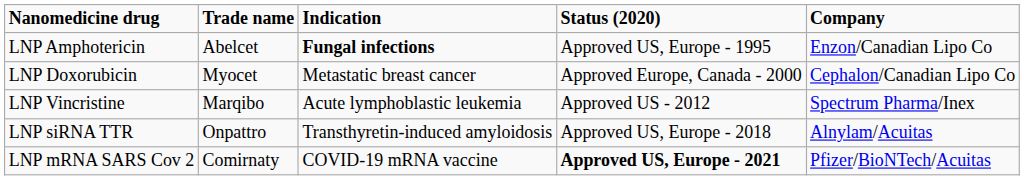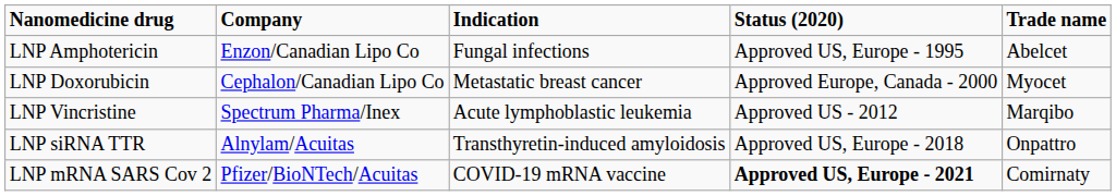columns swapped: Trade name <-> Company
LNP Amphotericin | Indication: bold -> normal
